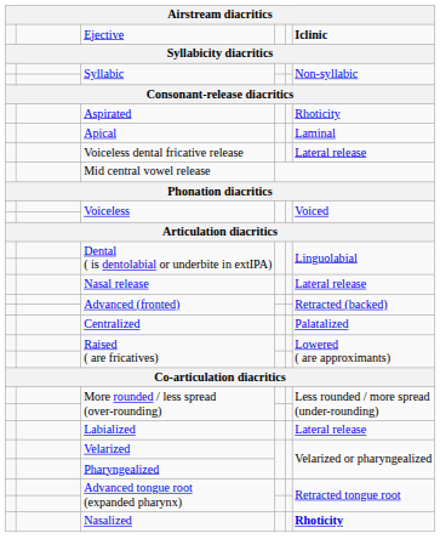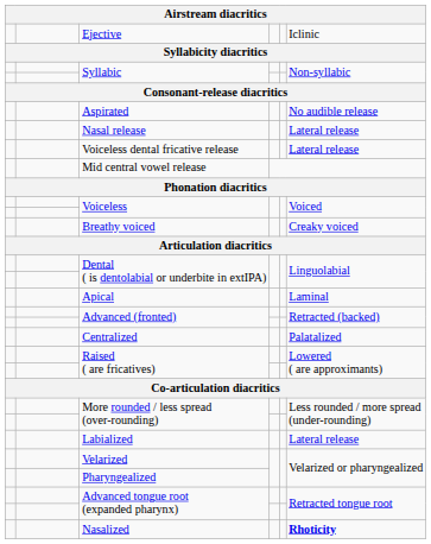Ejective | column 6: bold -> normal
Aspirated | column 6: Rhoticity -> No audible release
rows swapped: Nasal release <-> Apical
+ row: Breathy voiced | Creaky voiced
